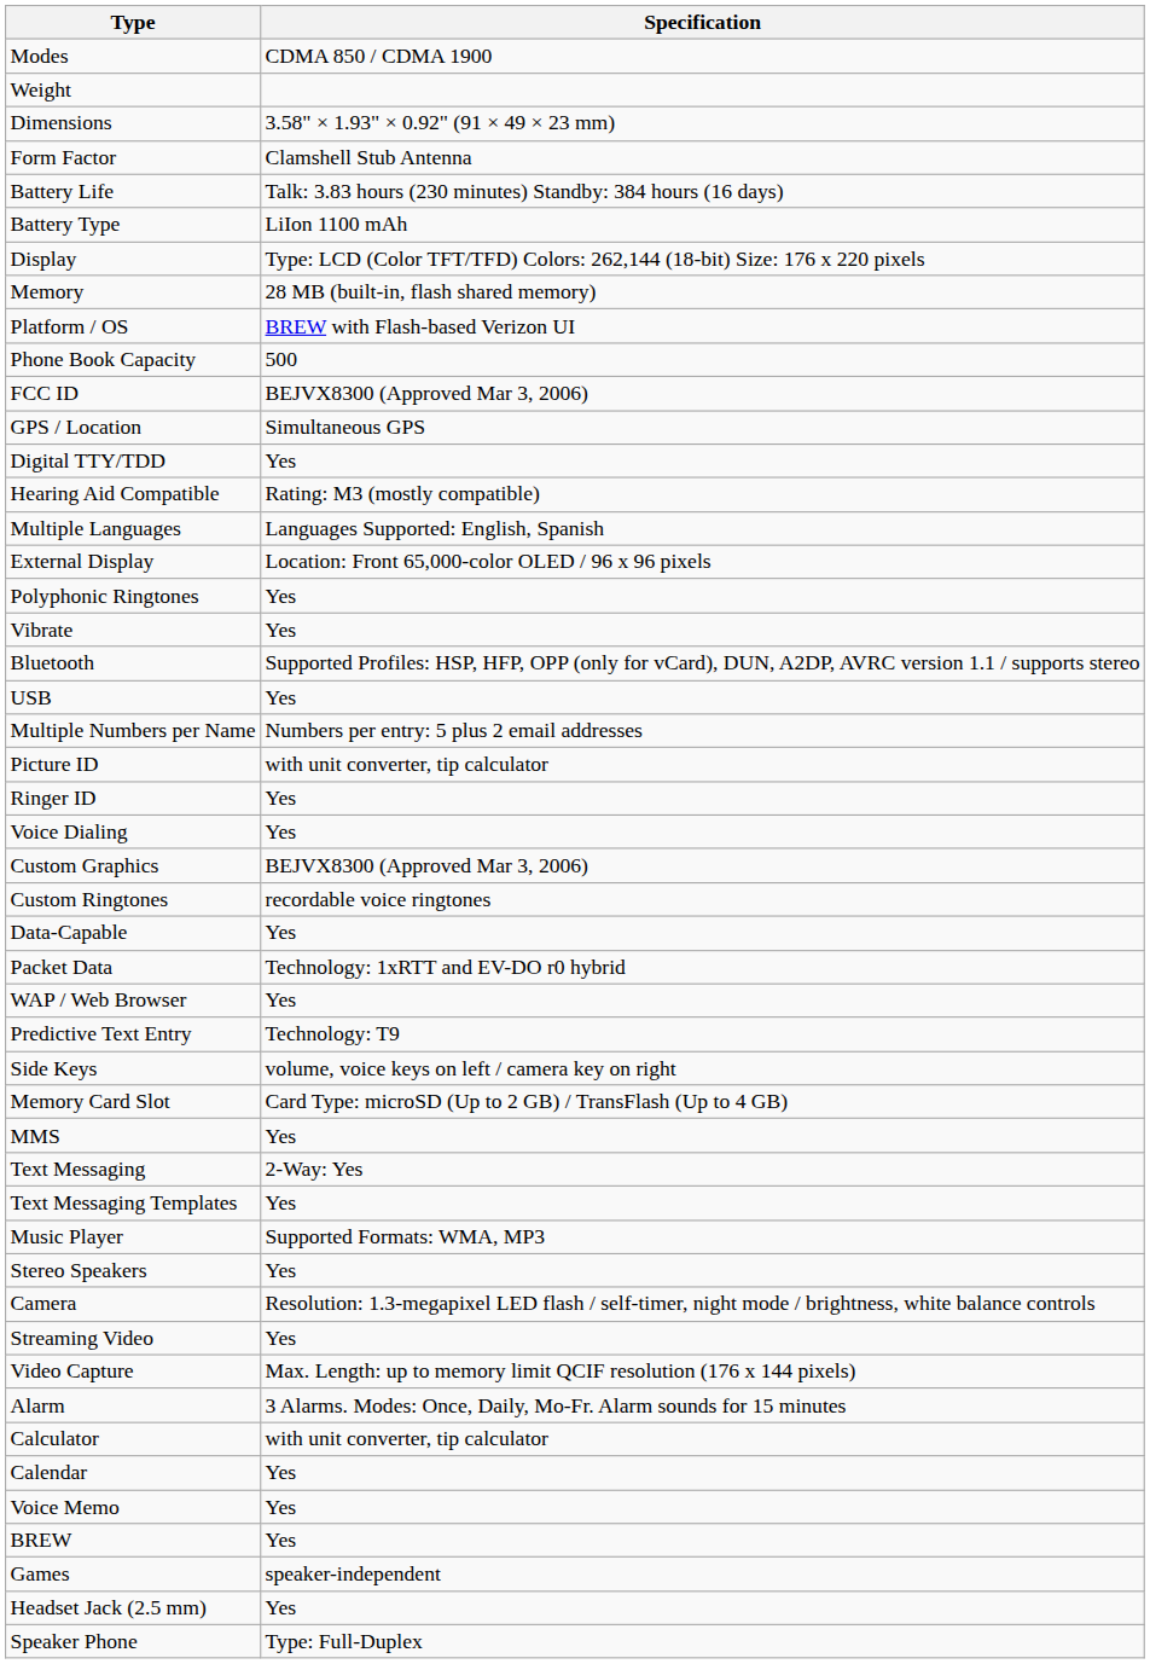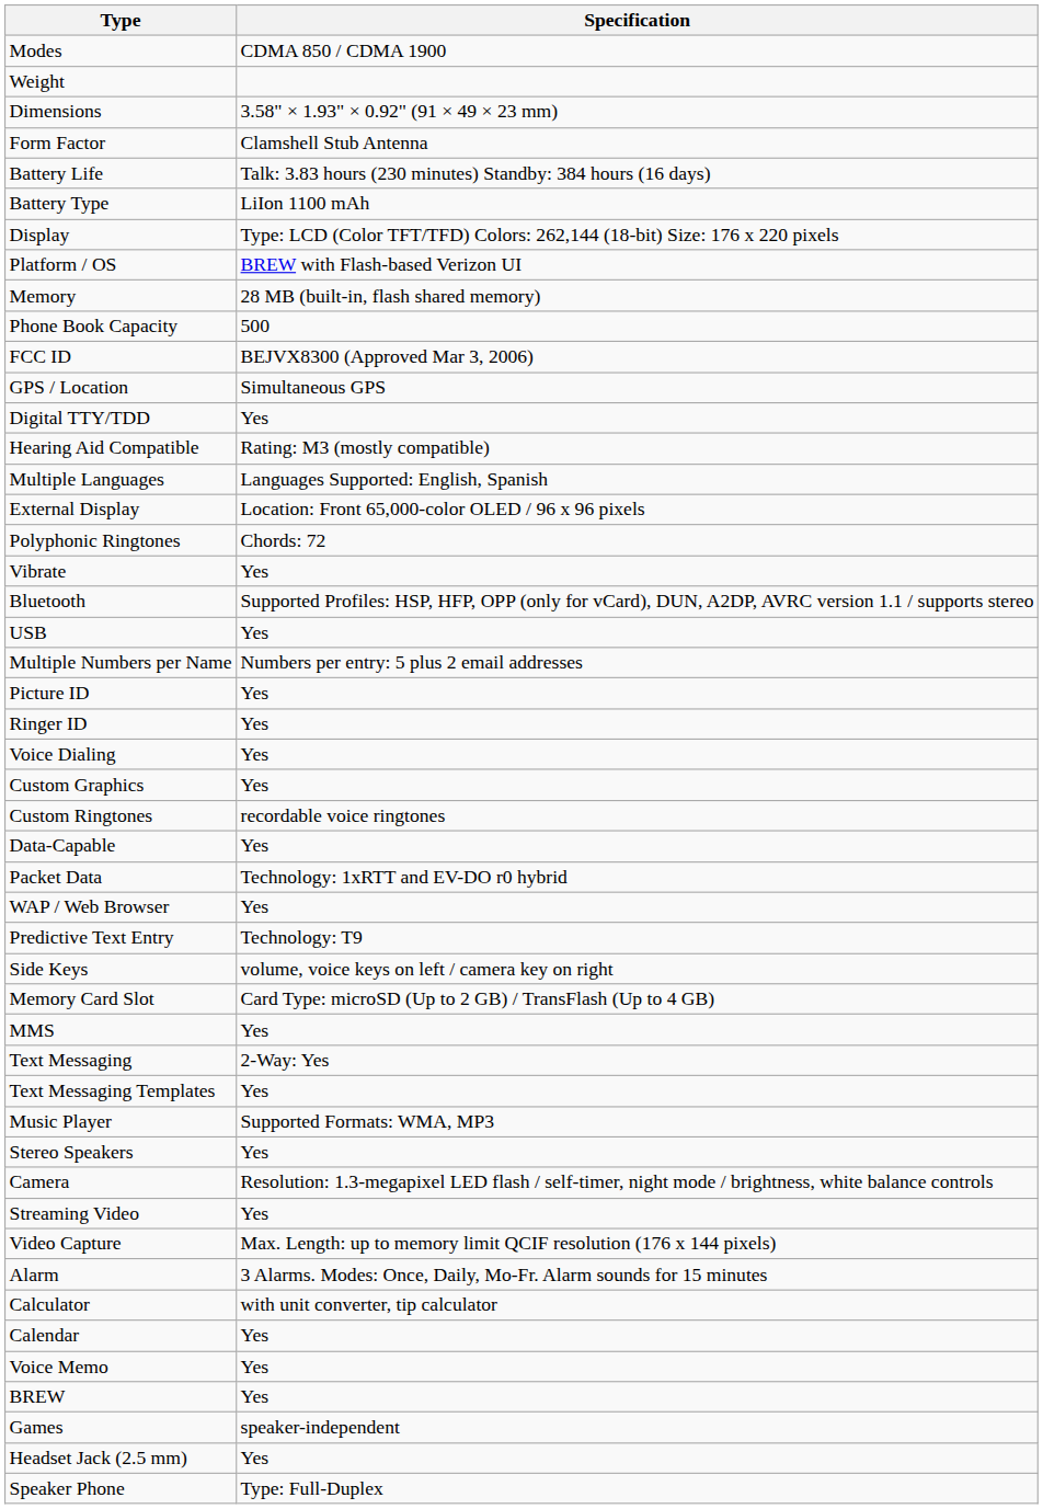rows swapped: Platform / OS <-> Memory
Polyphonic Ringtones | Specification: Yes -> Chords: 72
Picture ID | Specification: with unit converter, tip calculator -> Yes
Custom Graphics | Specification: BEJVX8300 (Approved Mar 3, 2006) -> Yes
